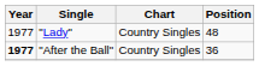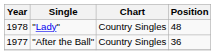"Lady" | Year: 1977 -> 1978
"After the Ball" | Year: bold -> normal
